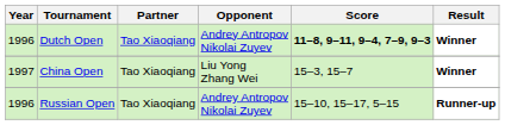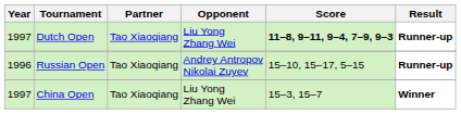Dutch Open | Year: 1996 -> 1997
Dutch Open | Opponent: Andrey Antropov Nikolai Zuyev -> Liu Yong Zhang Wei
Dutch Open | Result: Winner -> Runner-up
rows swapped: Russian Open <-> China Open
